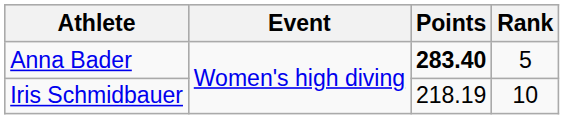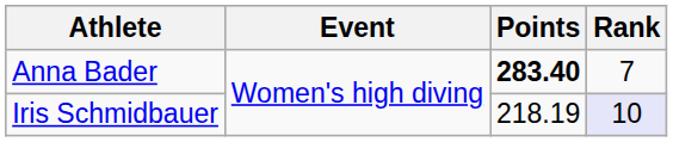Anna Bader | Rank: 5 -> 7
Iris Schmidbauer | Rank: no background -> lavender background
